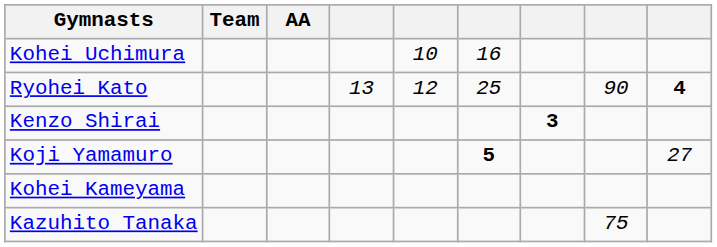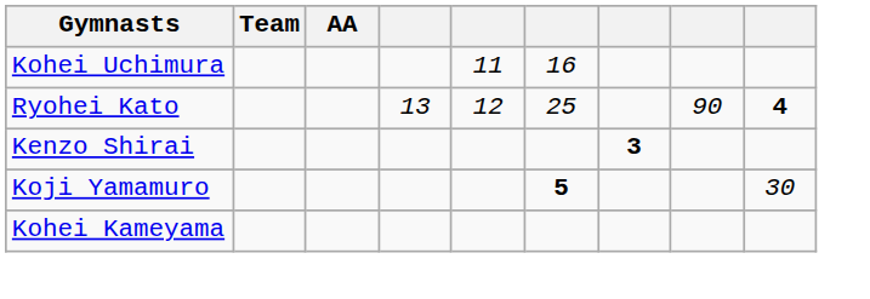Kohei Uchimura | column 5: 10 -> 11
Koji Yamamuro | column 9: 27 -> 30
- row: Kazuhito Tanaka | 75
